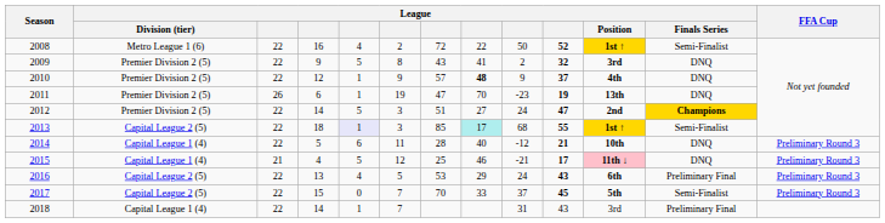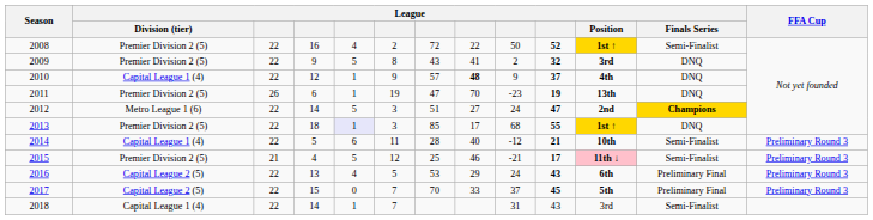2008 | League / Division (tier): Metro League 1 (6) -> Premier Division 2 (5)
2010 | League / Division (tier): Premier Division 2 (5) -> Capital League 1 (4)
2012 | League / Division (tier): Premier Division 2 (5) -> Metro League 1 (6)
2013 | League / Division (tier): Capital League 2 (5) -> Premier Division 2 (5)
2013 | column 8: paleturquoise background -> no background
2013 | League / Finals Series: Semi-Finalist -> DNQ
2014 | League / Finals Series: DNQ -> Semi-Finalist
2015 | League / Division (tier): Capital League 1 (4) -> Premier Division 2 (5)
2015 | League / Finals Series: DNQ -> Semi-Finalist
2017 | League / Finals Series: Semi-Finalist -> Preliminary Final
2018 | League / Finals Series: Preliminary Final -> Semi-Finalist
